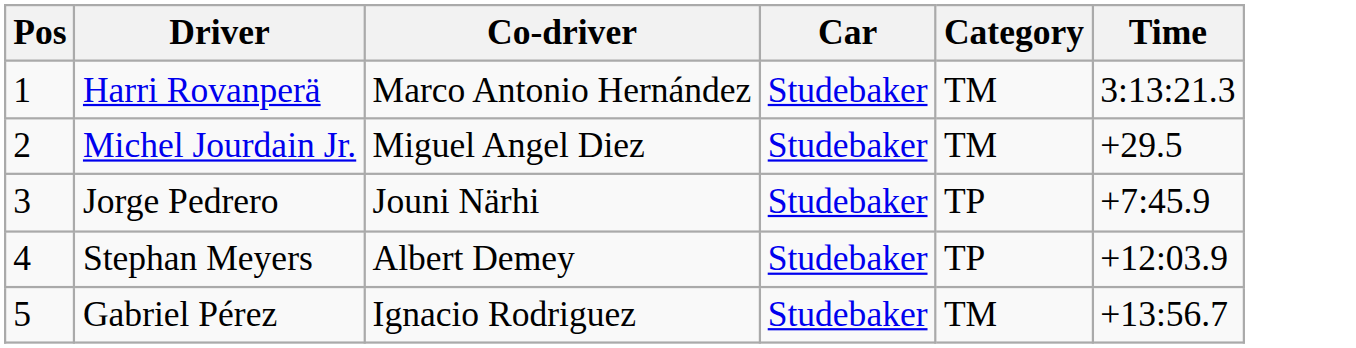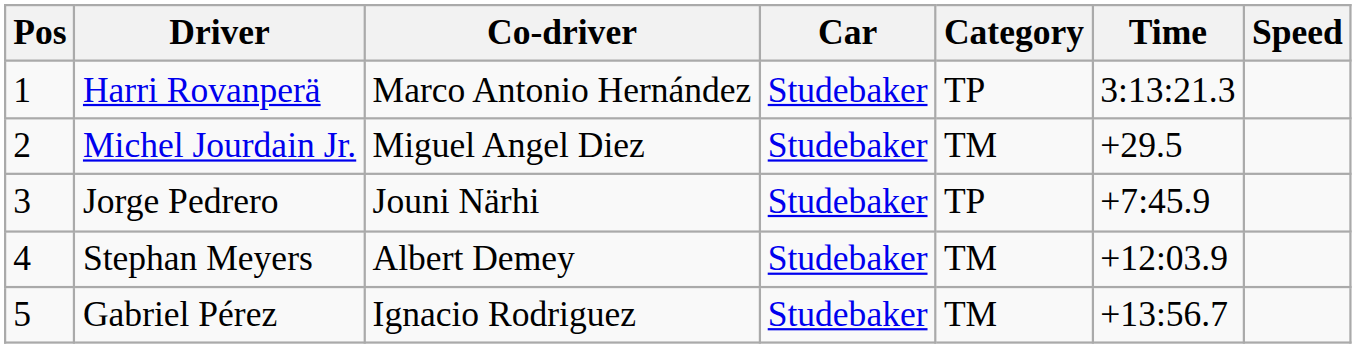+ column: Speed
Harri Rovanperä | Category: TM -> TP
Stephan Meyers | Category: TP -> TM
